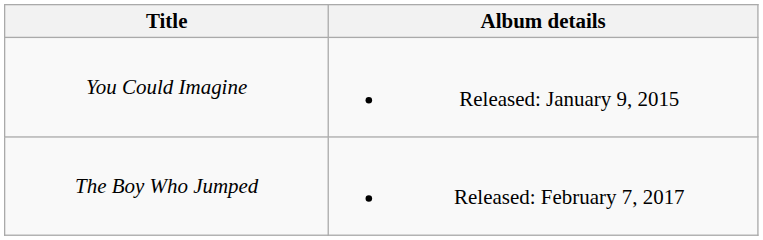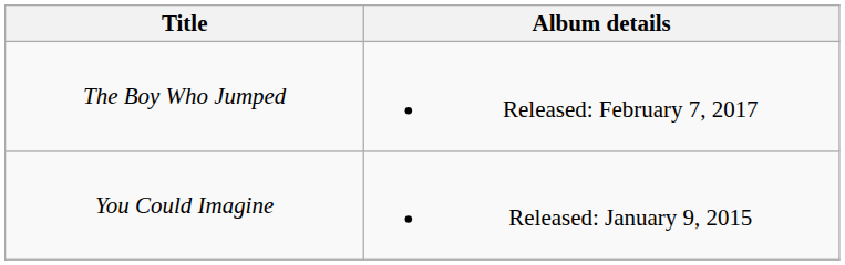rows swapped: You Could Imagine <-> The Boy Who Jumped
